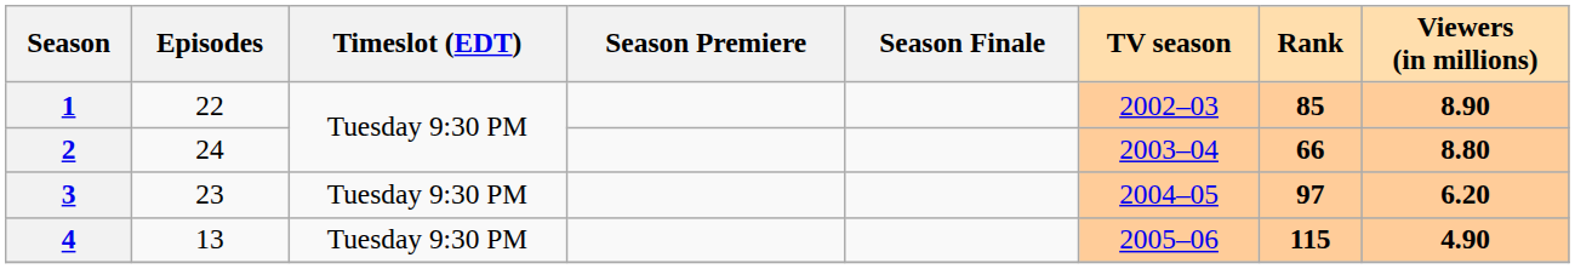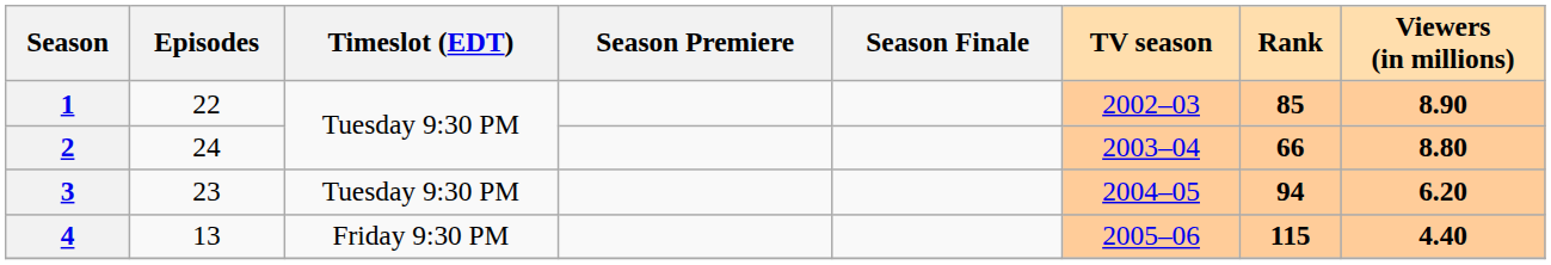3 | Rank: 97 -> 94
4 | Timeslot (EDT): Tuesday 9:30 PM -> Friday 9:30 PM
4 | Viewers (in millions): 4.90 -> 4.40
